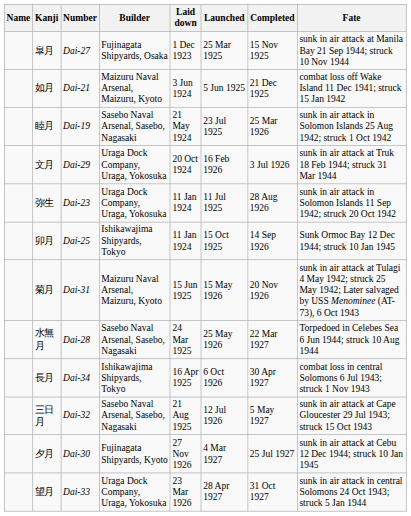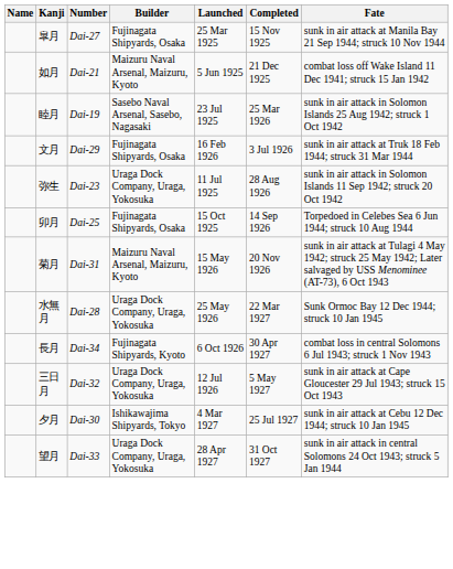- column: Laid down | 1 Dec 1923 | 3 Jun 1924 | 21 May 1924 | 20 Oct 1924 | 11 Jan 1924 | 11 Jan 1924 | 15 Jun 1925 | 24 Mar 1925 | 16 Apr 1925 | 21 Aug 1925 | 27 Nov 1926 | 23 Mar 1926
文月 | Builder: Uraga Dock Company, Uraga, Yokosuka -> Fujinagata Shipyards, Osaka
卯月 | Builder: Ishikawajima Shipyards, Tokyo -> Fujinagata Shipyards, Osaka
卯月 | Fate: Sunk Ormoc Bay 12 Dec 1944; struck 10 Jan 1945 -> Torpedoed in Celebes Sea 6 Jun 1944; struck 10 Aug 1944
水無月 | Builder: Sasebo Naval Arsenal, Sasebo, Nagasaki -> Uraga Dock Company, Uraga, Yokosuka
水無月 | Fate: Torpedoed in Celebes Sea 6 Jun 1944; struck 10 Aug 1944 -> Sunk Ormoc Bay 12 Dec 1944; struck 10 Jan 1945
長月 | Builder: Ishikawajima Shipyards, Tokyo -> Fujinagata Shipyards, Kyoto
三日月 | Builder: Sasebo Naval Arsenal, Sasebo, Nagasaki -> Uraga Dock Company, Uraga, Yokosuka
夕月 | Builder: Fujinagata Shipyards, Kyoto -> Ishikawajima Shipyards, Tokyo
